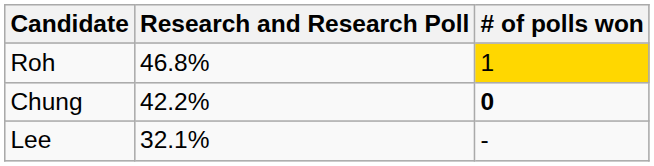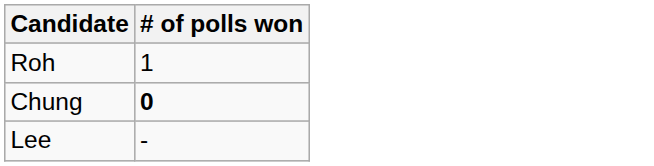- column: Research and Research Poll | 46.8% | 42.2% | 32.1%
Roh | # of polls won: gold background -> no background
